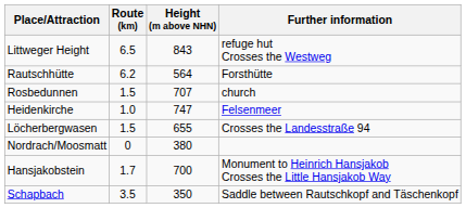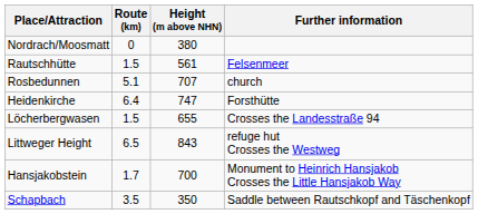rows swapped: Nordrach/Moosmatt <-> Littweger Height
Rautschhütte | Route (km): 6.2 -> 1.5
Rautschhütte | Height (m above NHN): 564 -> 561
Rautschhütte | Further information: Forsthütte -> Felsenmeer
Rosbedunnen | Route (km): 1.5 -> 5.1
Heidenkirche | Route (km): 1.0 -> 6.4
Heidenkirche | Further information: Felsenmeer -> Forsthütte
